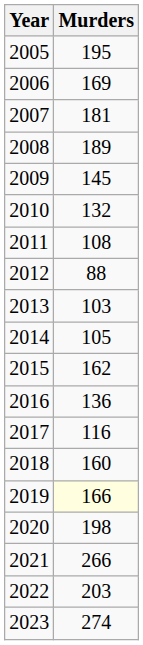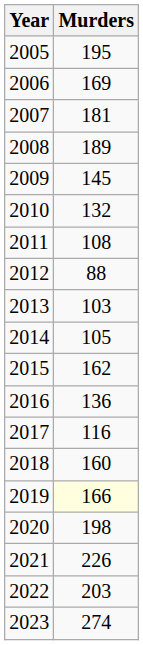2021 | Murders: 266 -> 226
